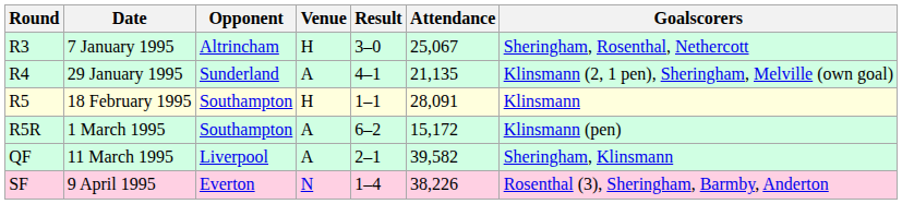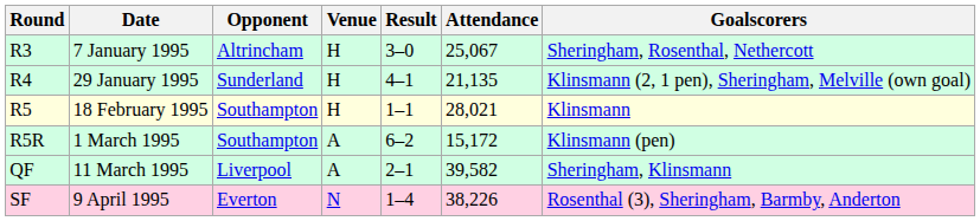R4 | Venue: A -> H
R5 | Attendance: 28,091 -> 28,021
